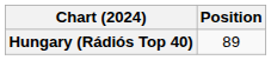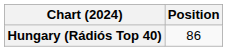Hungary (Rádiós Top 40) | Position: 89 -> 86
